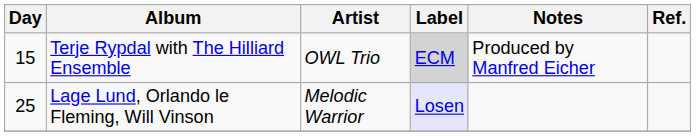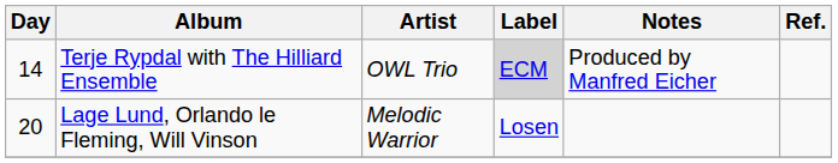Terje Rypdal with The Hilliard Ensemble | Day: 15 -> 14
Lage Lund, Orlando le Fleming, Will Vinson | Day: 25 -> 20
Lage Lund, Orlando le Fleming, Will Vinson | Label: lavender background -> no background
